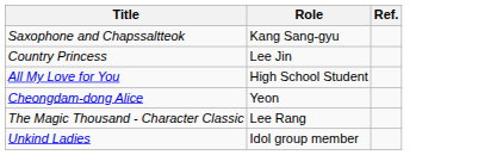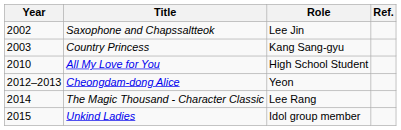+ column: Year | 2002 | 2003 | 2010 | 2012–2013 | 2014 | 2015
Saxophone and Chapssaltteok | Role: Kang Sang-gyu -> Lee Jin
Country Princess | Role: Lee Jin -> Kang Sang-gyu
